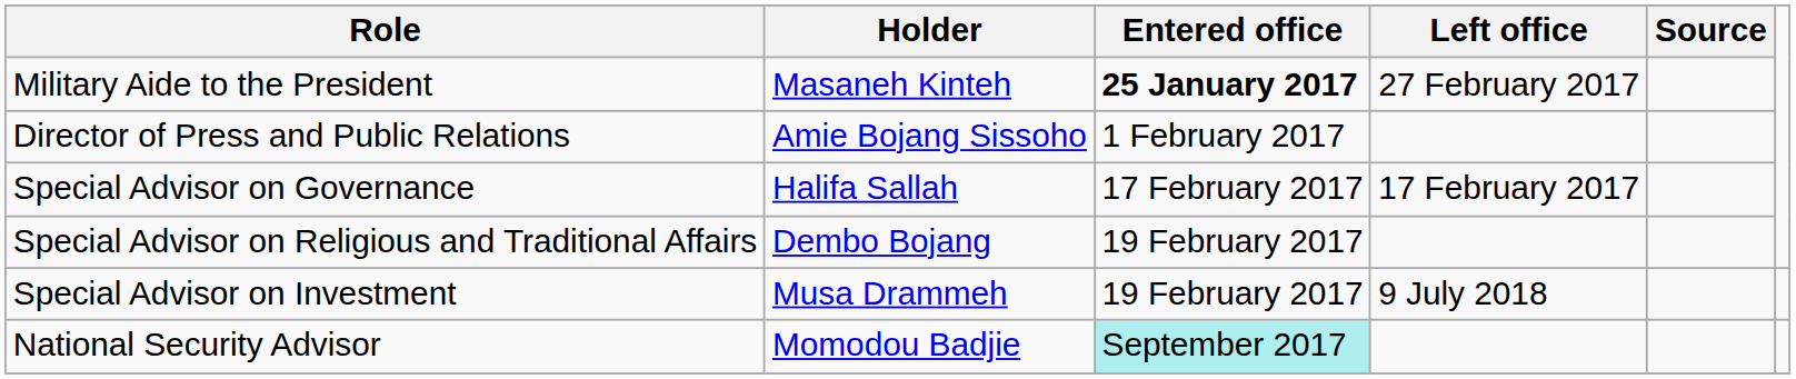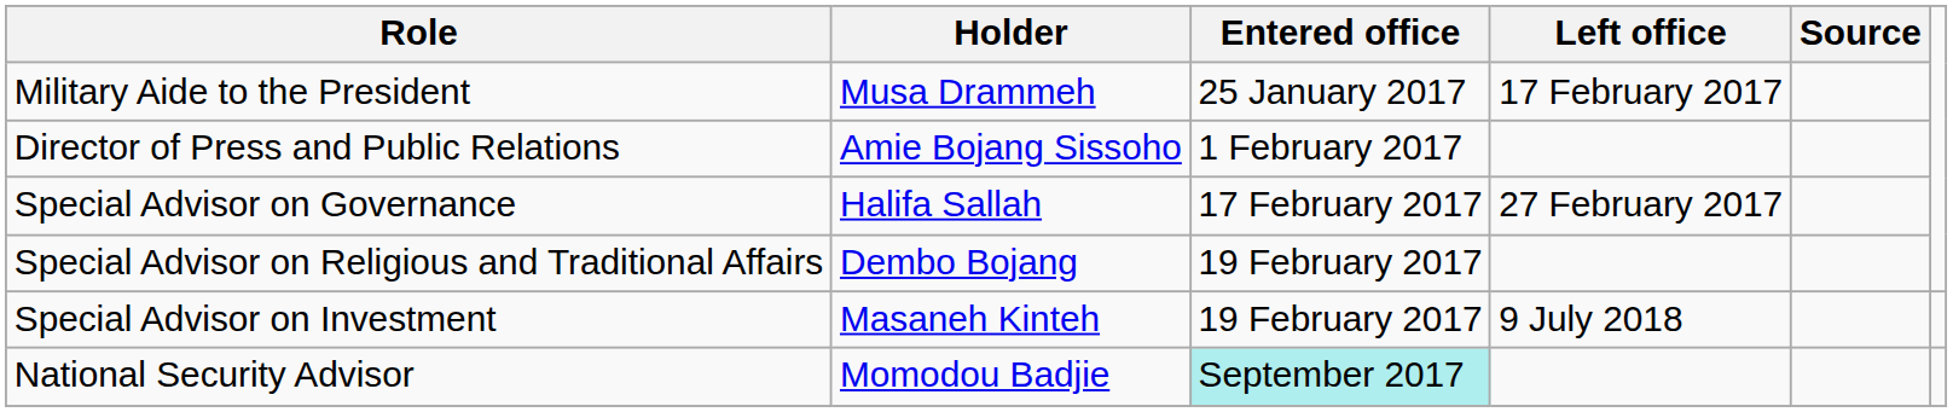Military Aide to the President | Holder: Masaneh Kinteh -> Musa Drammeh
Military Aide to the President | Entered office: bold -> normal
Military Aide to the President | Left office: 27 February 2017 -> 17 February 2017
Special Advisor on Governance | Left office: 17 February 2017 -> 27 February 2017
Special Advisor on Investment | Holder: Musa Drammeh -> Masaneh Kinteh
